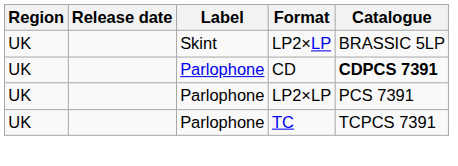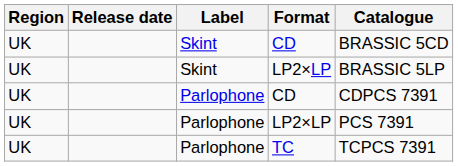+ row: UK | Skint | CD | BRASSIC 5CD
Parlophone / CD | Catalogue: bold -> normal
